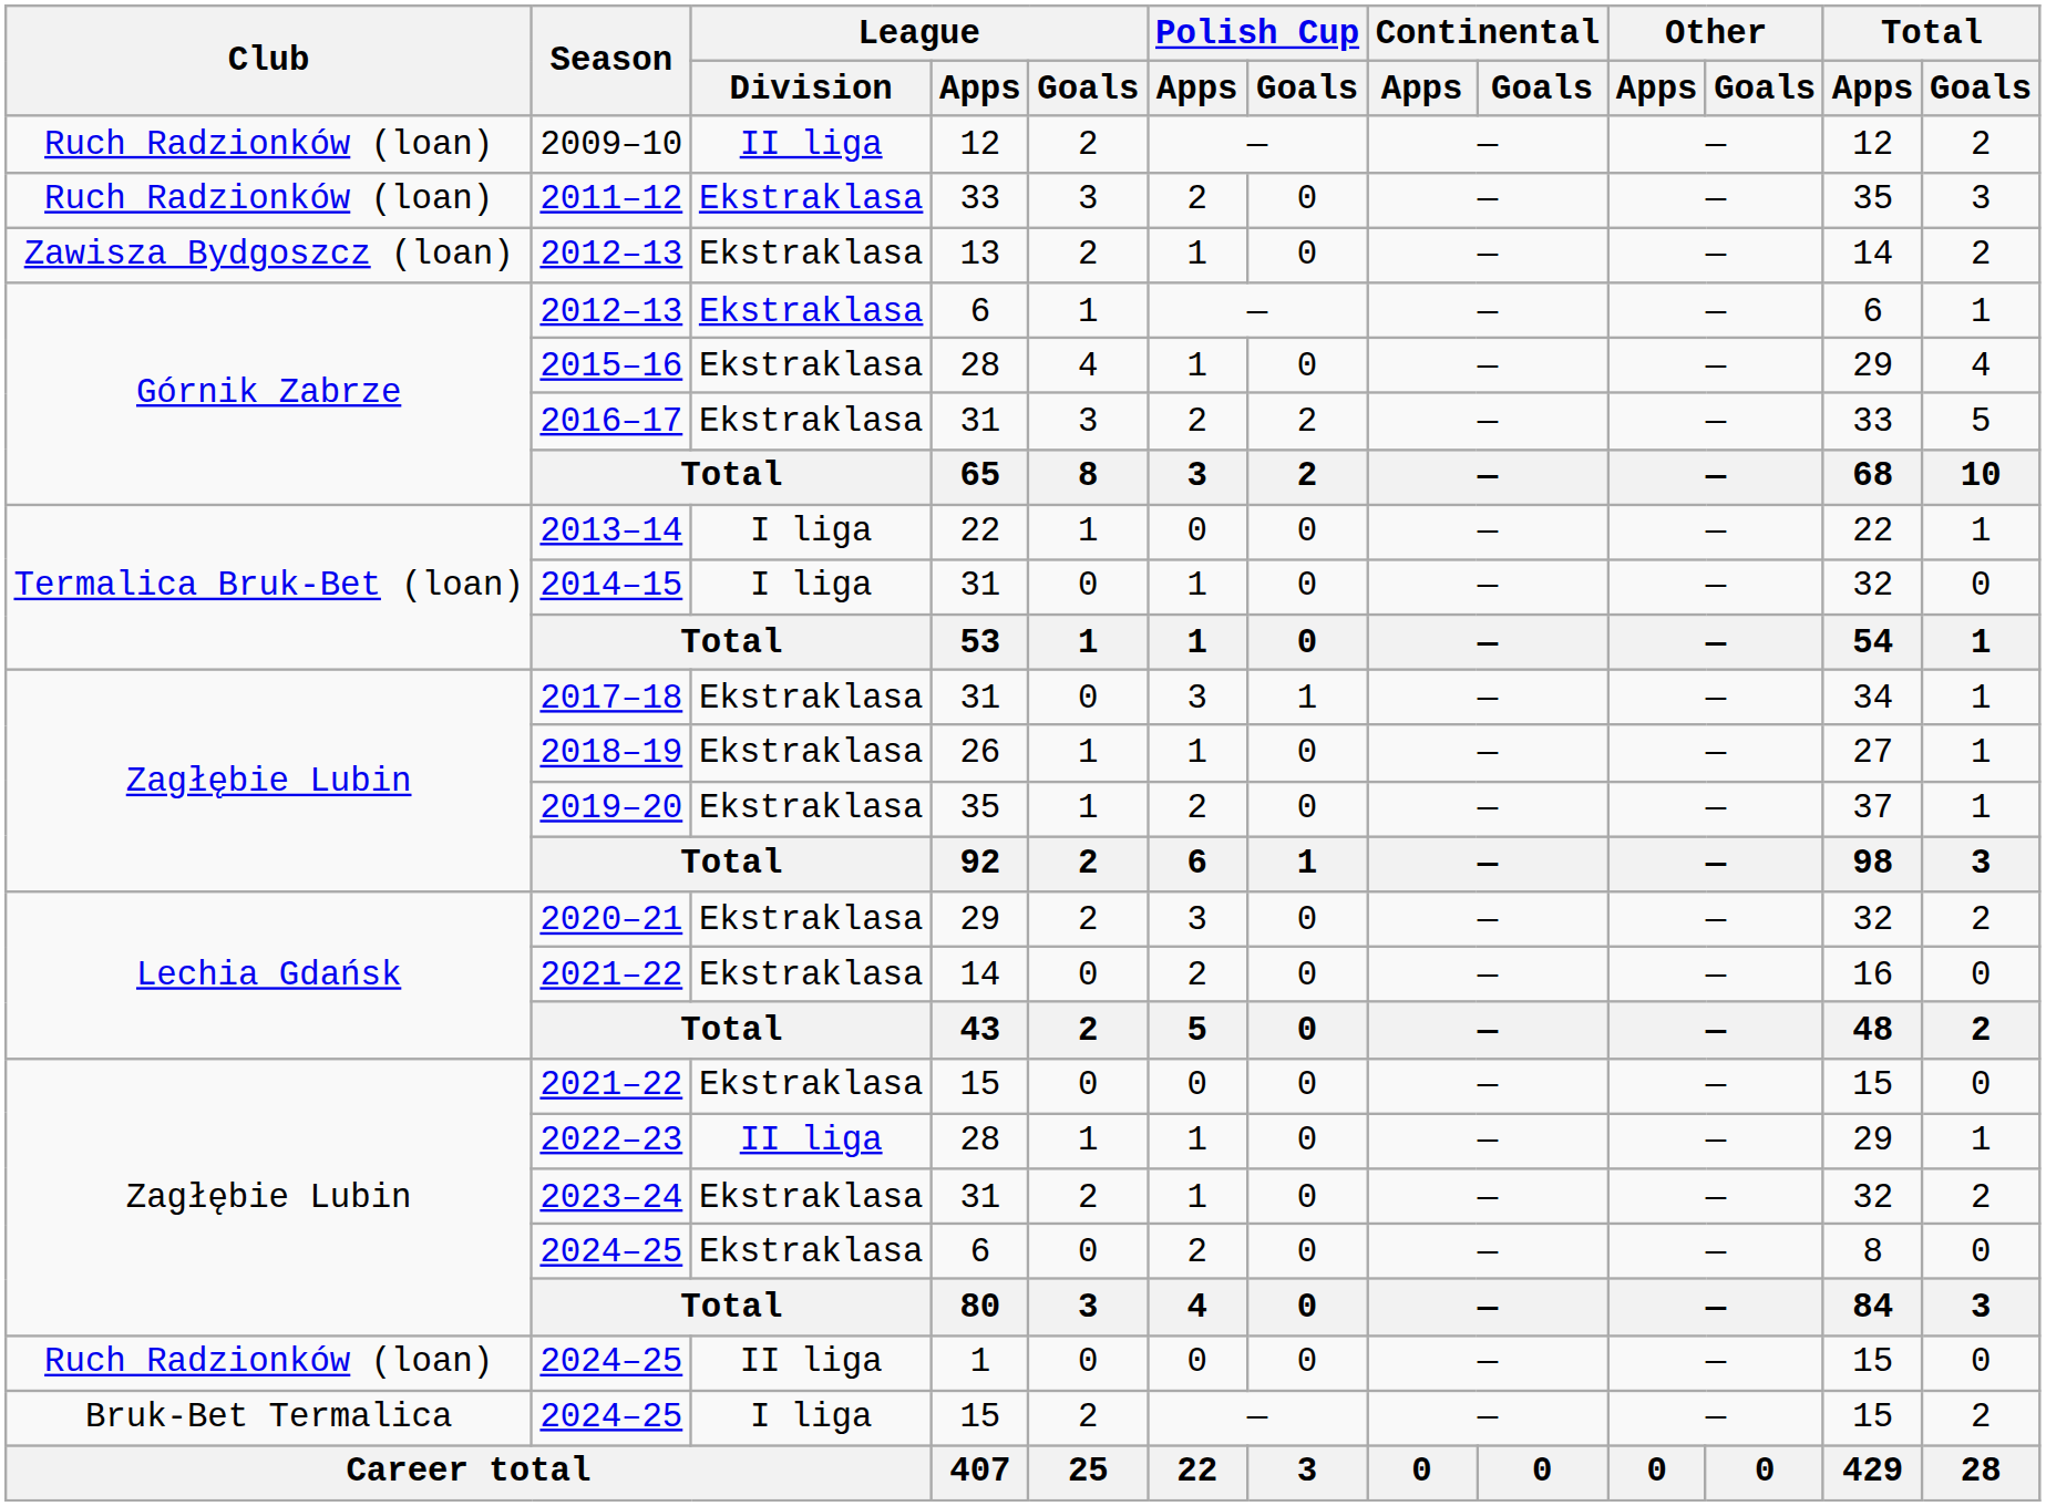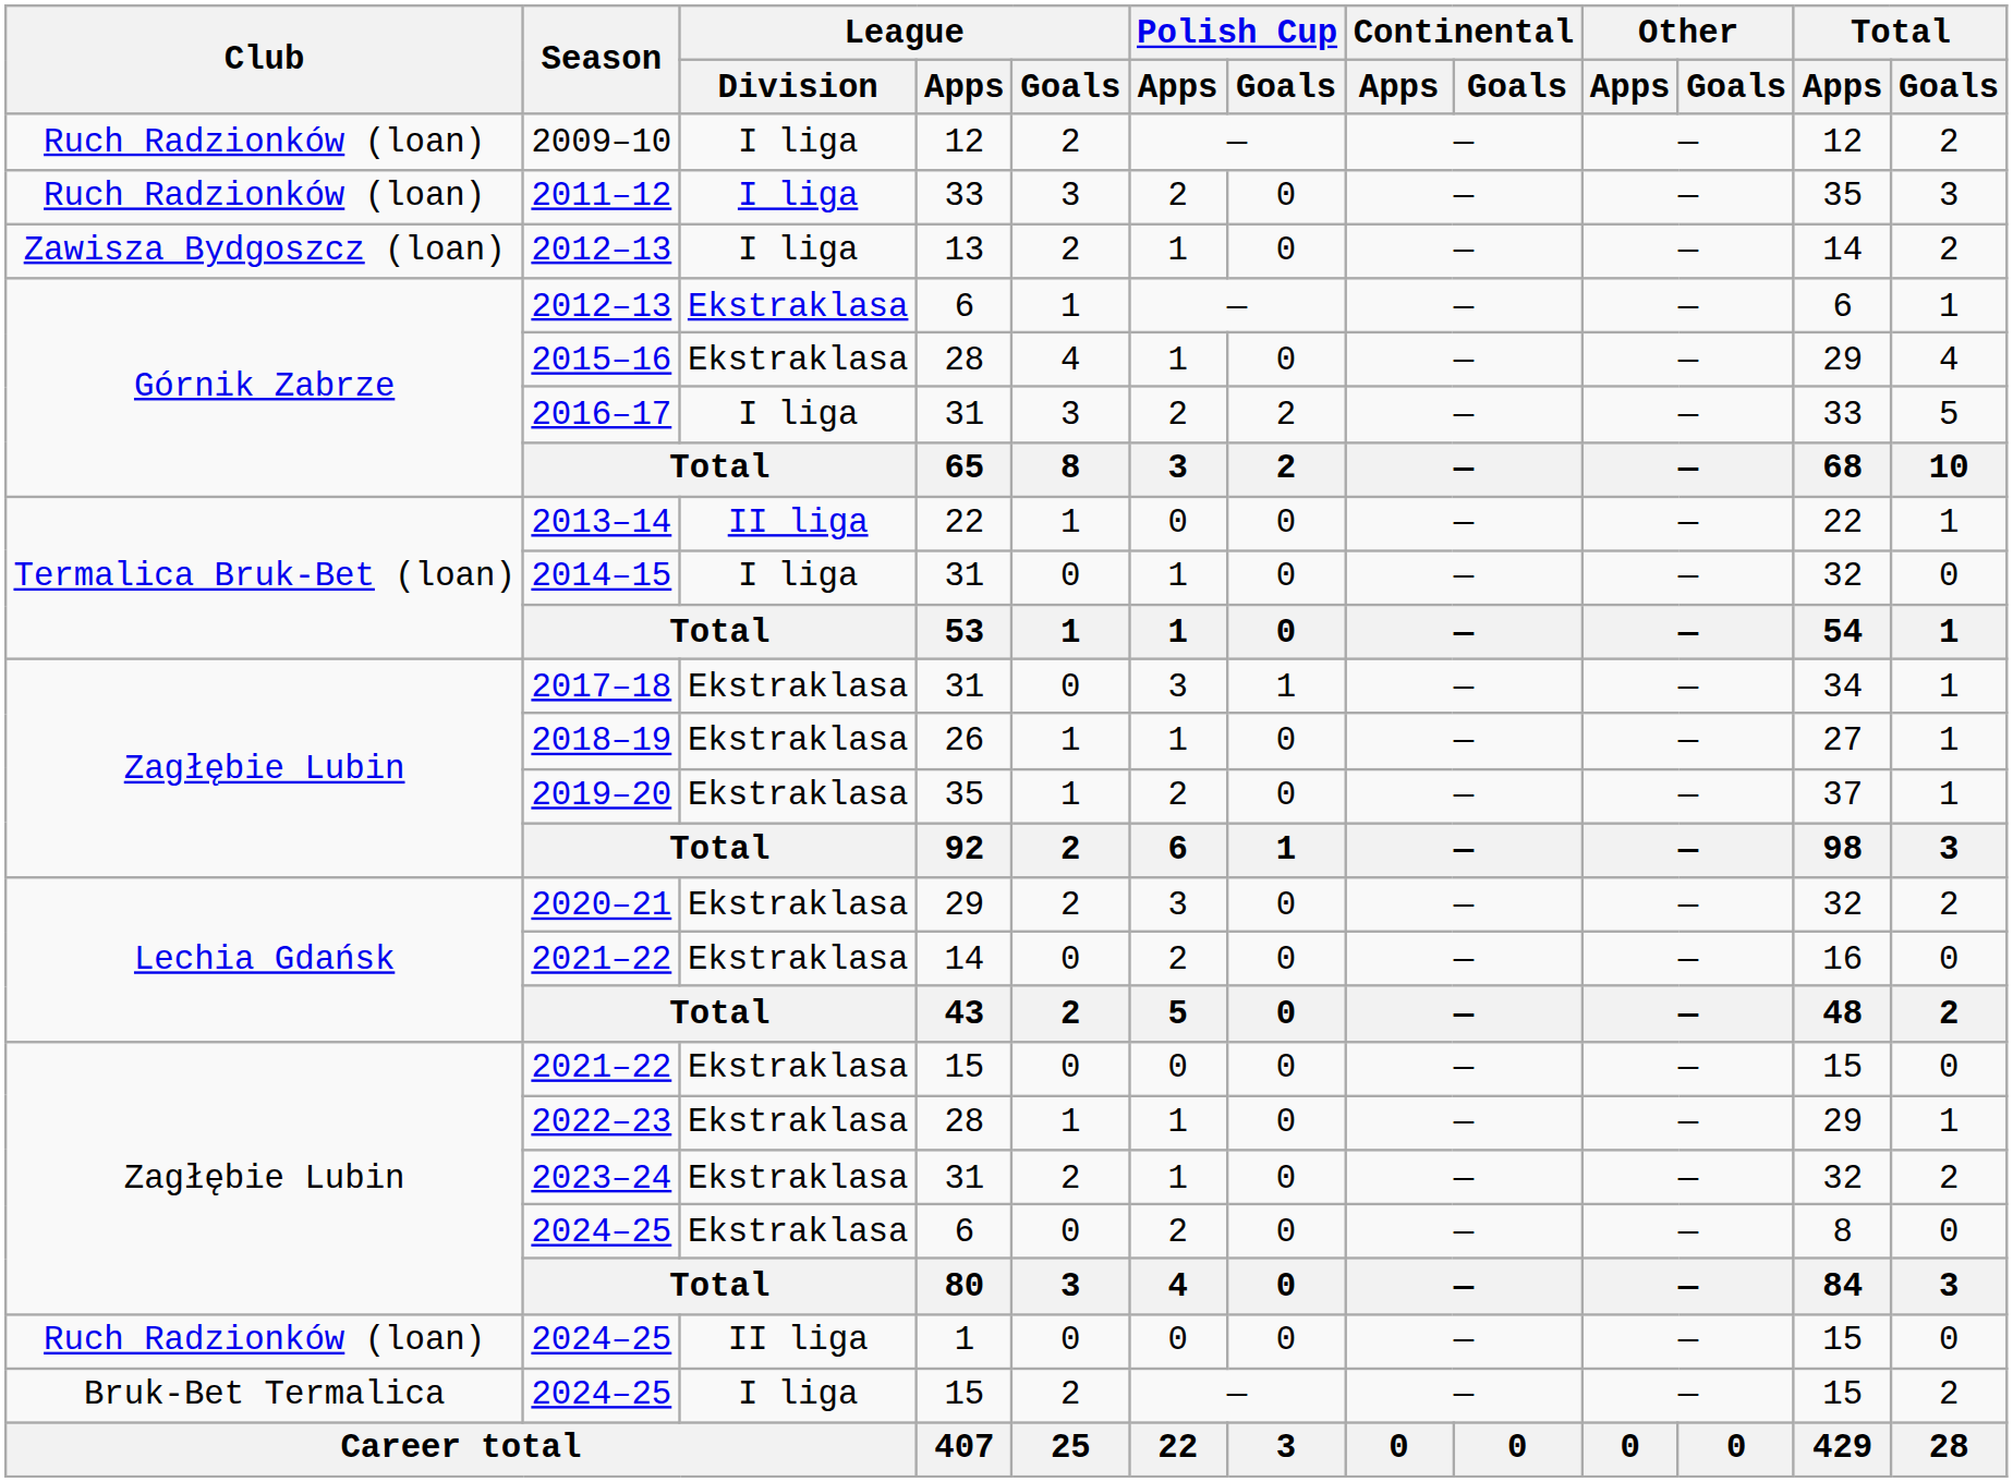2009–10 | League / Division: II liga -> I liga
2011–12 | League / Division: Ekstraklasa -> I liga
2012–13 / 13 | League / Division: Ekstraklasa -> I liga
2016–17 | League / Division: Ekstraklasa -> I liga
2013–14 | League / Division: I liga -> II liga
2022–23 | League / Division: II liga -> Ekstraklasa
